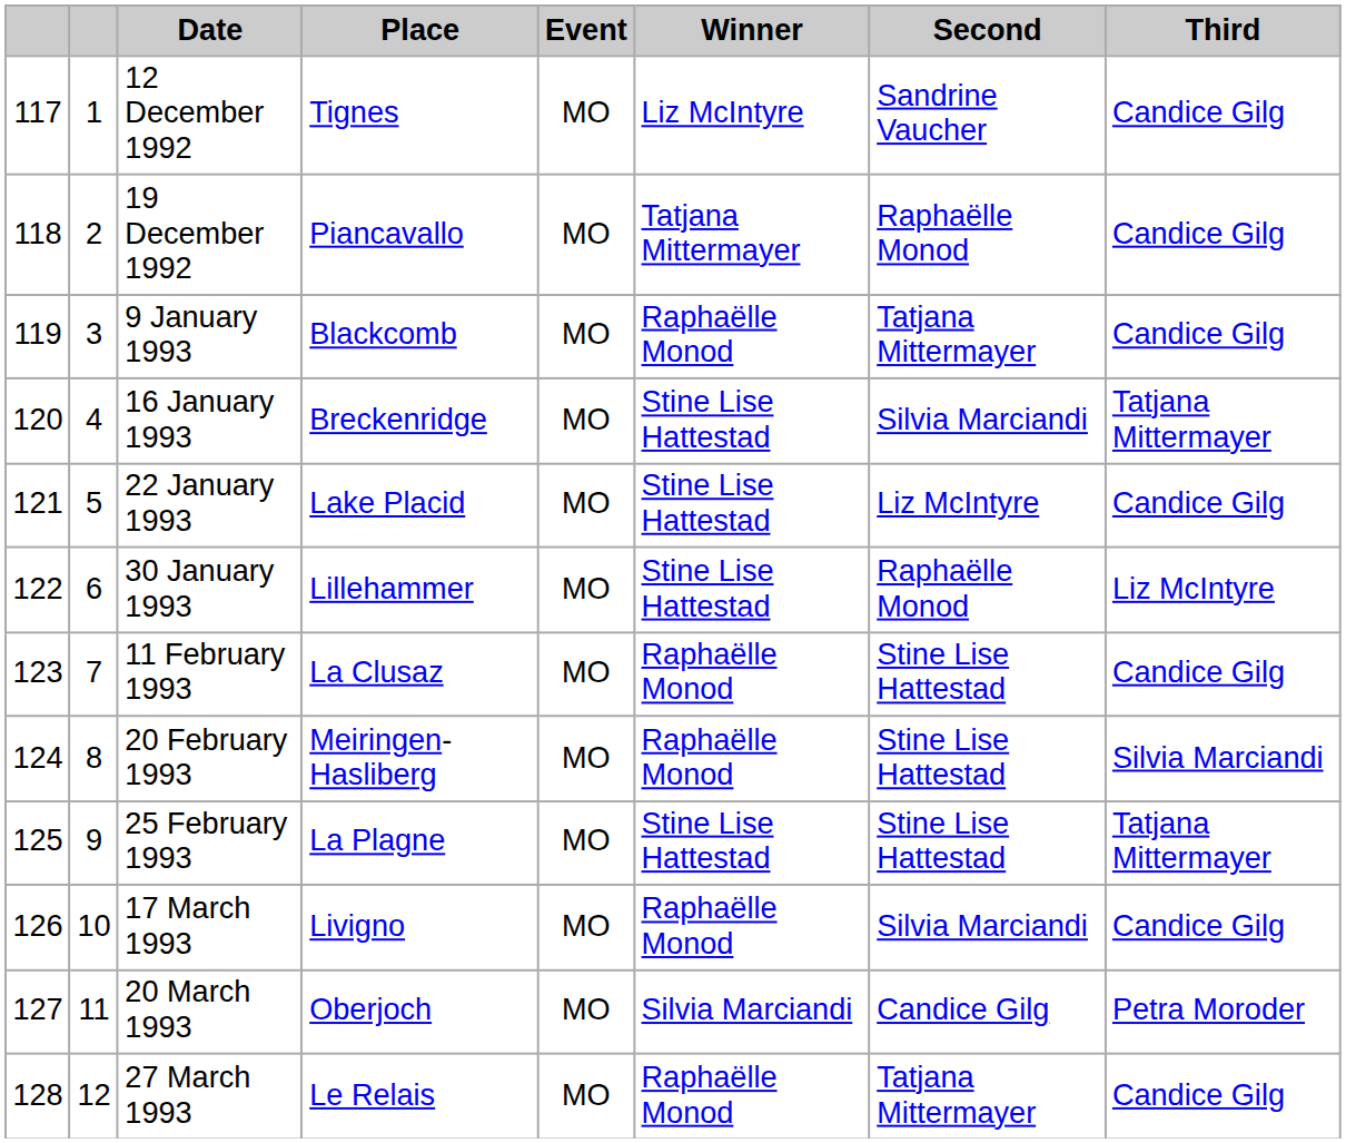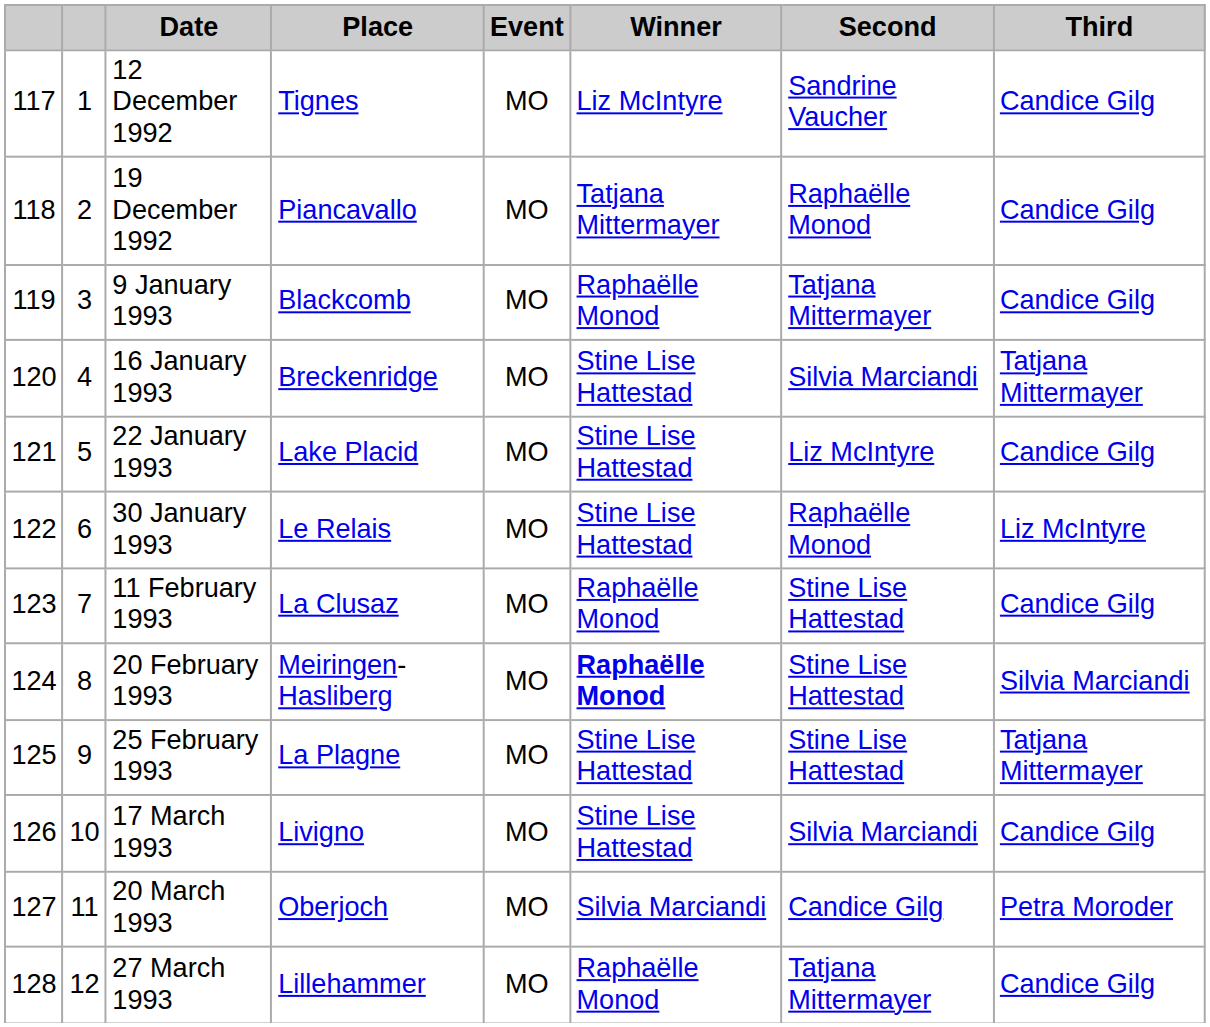30 January 1993 | Place: Lillehammer -> Le Relais
20 February 1993 | Winner: normal -> bold
17 March 1993 | Winner: Raphaëlle Monod -> Stine Lise Hattestad
27 March 1993 | Place: Le Relais -> Lillehammer
